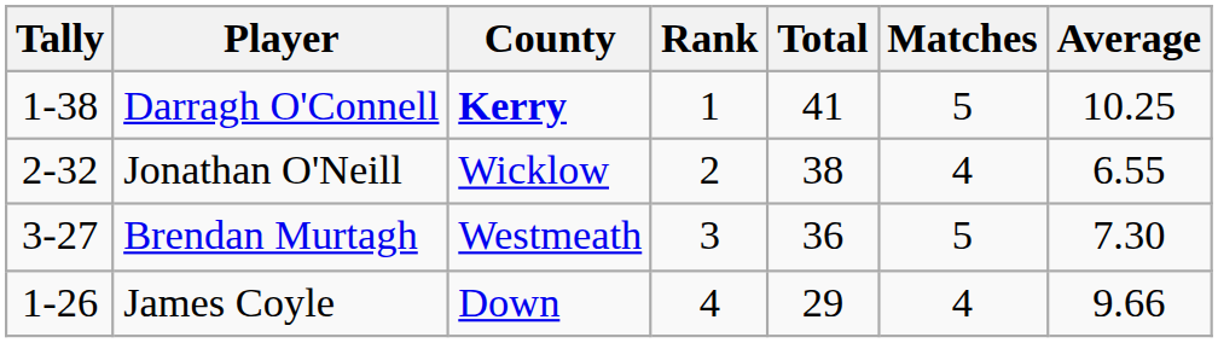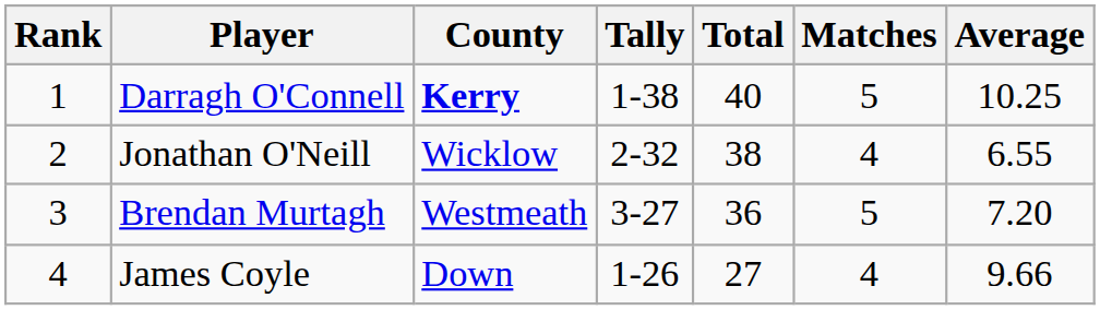columns swapped: Rank <-> Tally
Darragh O'Connell | Total: 41 -> 40
Brendan Murtagh | Average: 7.30 -> 7.20
James Coyle | Total: 29 -> 27
